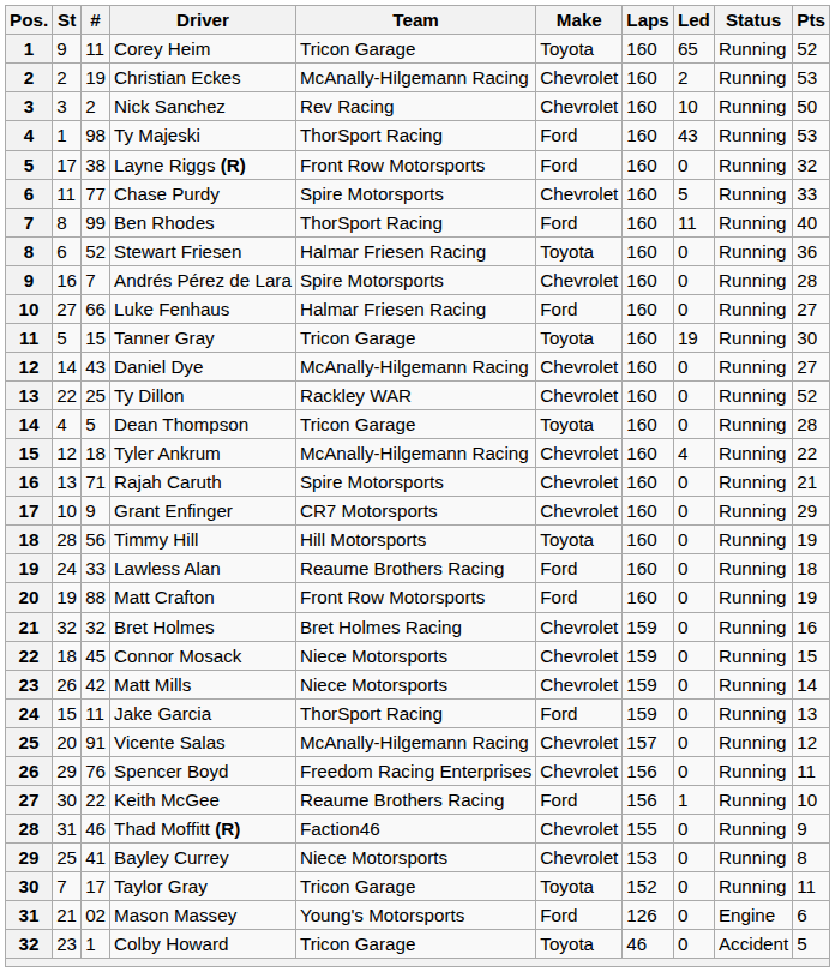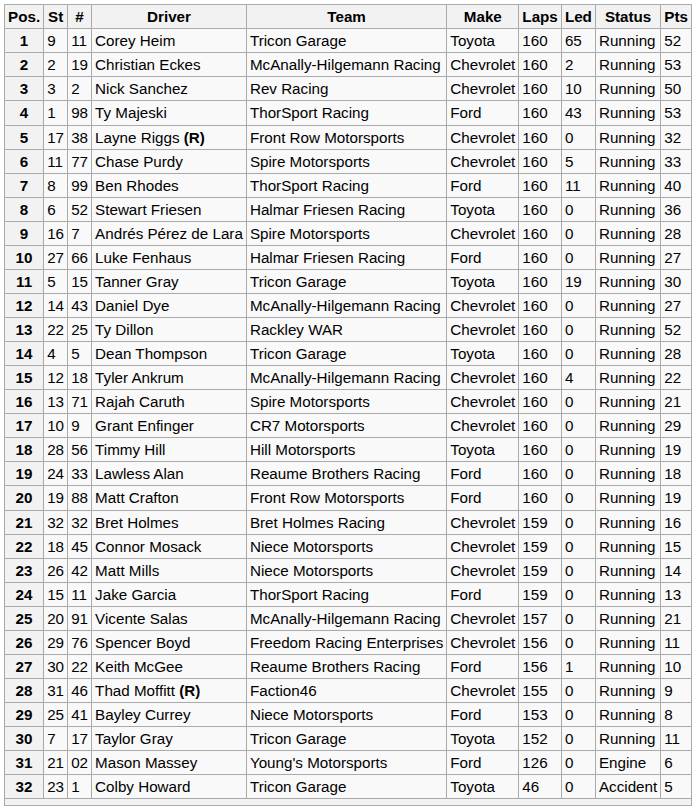Layne Riggs (R) | Make: Ford -> Chevrolet
Vicente Salas | Pts: 12 -> 21
Bayley Currey | Make: Chevrolet -> Ford
